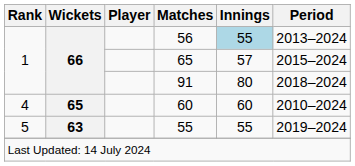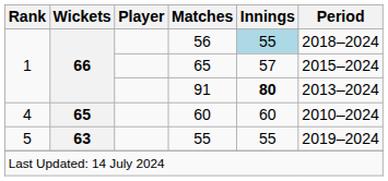56 | Period: 2013–2024 -> 2018–2024
91 | Innings: normal -> bold
91 | Period: 2018–2024 -> 2013–2024
